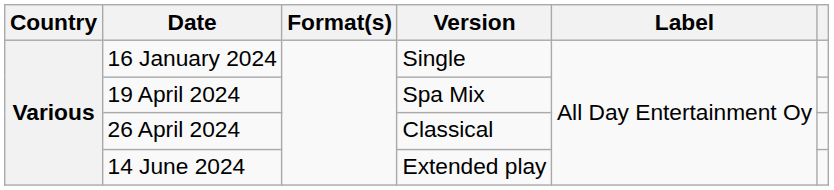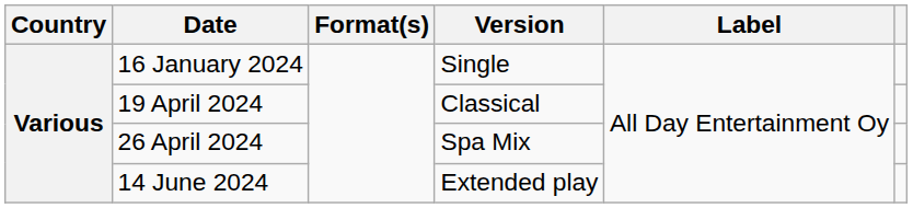19 April 2024 | Version: Spa Mix -> Classical
26 April 2024 | Version: Classical -> Spa Mix
